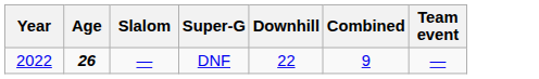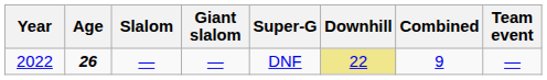+ column: Giant slalom | —
2022 | Downhill: no background -> khaki background
